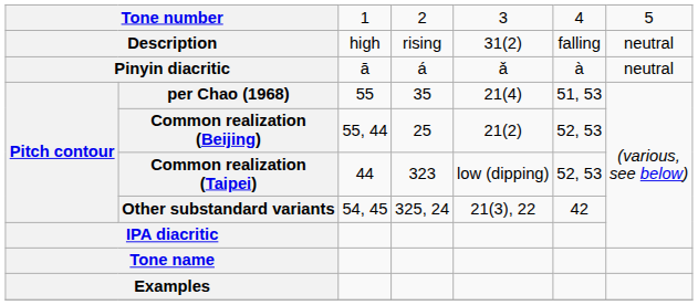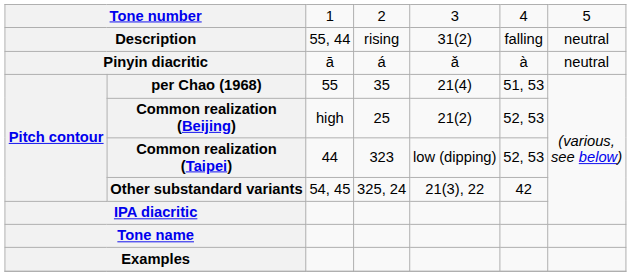Description | column 3: high -> 55, 44
Common realization (Beijing) | column 3: 55, 44 -> high
